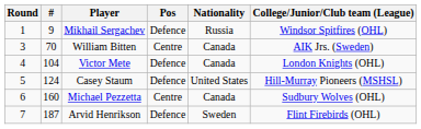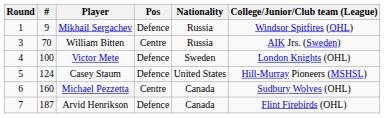William Bitten | Nationality: Canada -> Russia
Victor Mete | #: 104 -> 100
Victor Mete | Nationality: Canada -> Sweden
Arvid Henrikson | Nationality: Sweden -> Canada
